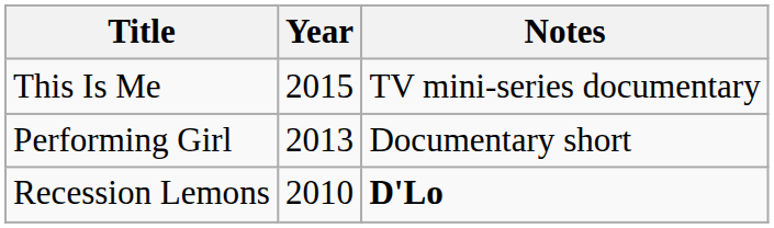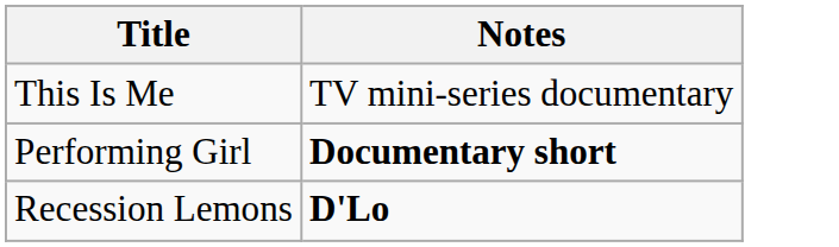- column: Year | 2015 | 2013 | 2010
Performing Girl | Notes: normal -> bold
